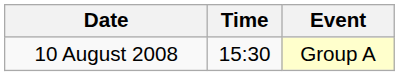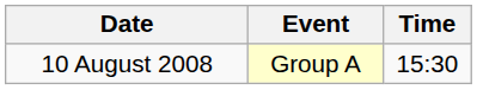columns swapped: Time <-> Event
